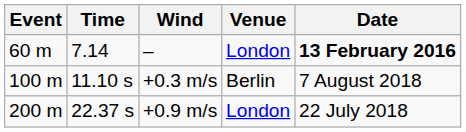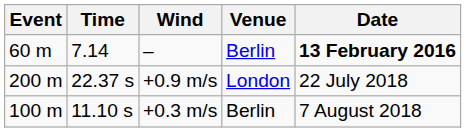– | Venue: London -> Berlin
rows swapped: +0.3 m/s <-> +0.9 m/s
